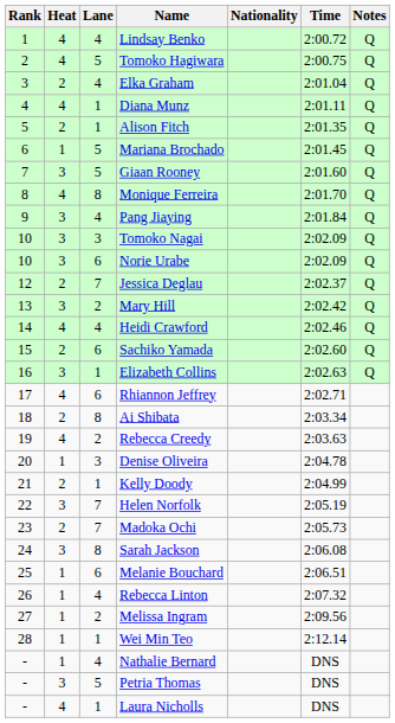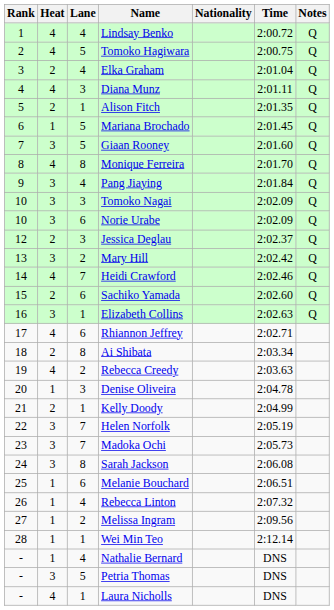Diana Munz | Lane: 1 -> 3
Jessica Deglau | Lane: 7 -> 3
Heidi Crawford | Lane: 4 -> 7
Madoka Ochi | Heat: 2 -> 3
